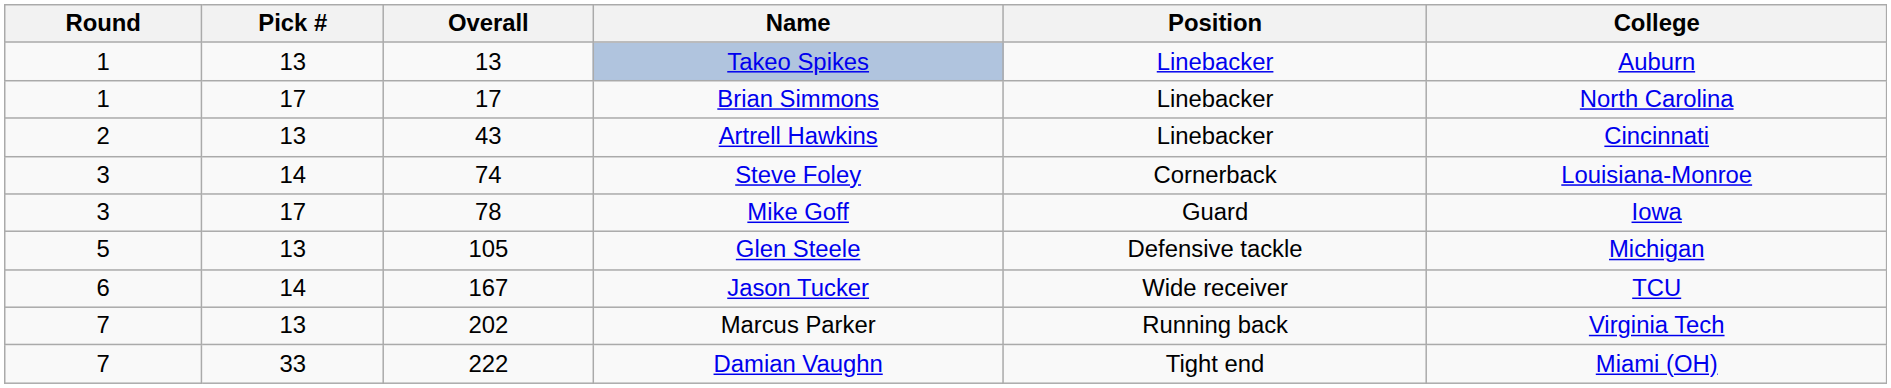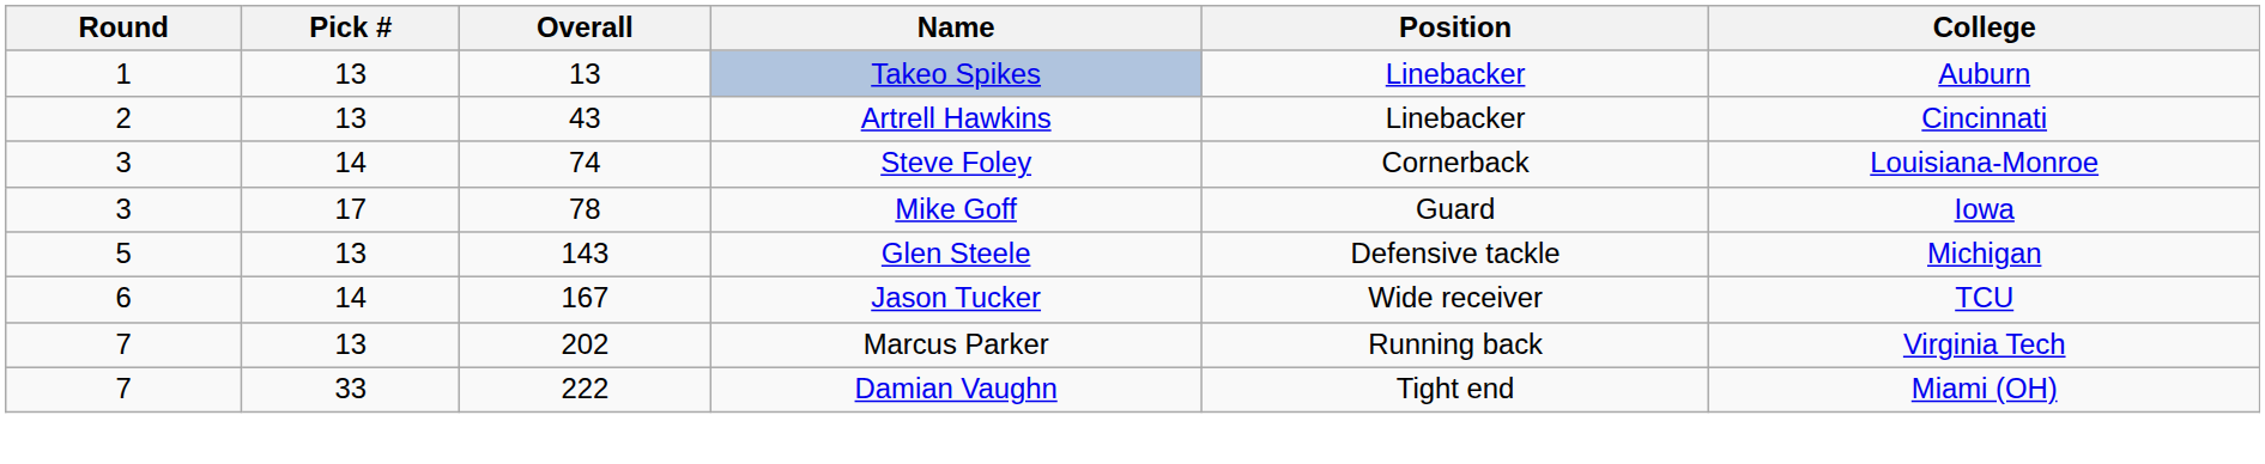- row: 1 | 17 | 17 | Brian Simmons | Linebacker | North Carolina
Glen Steele | Overall: 105 -> 143
